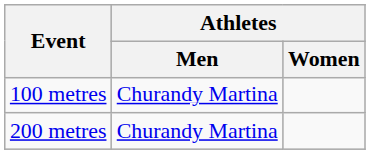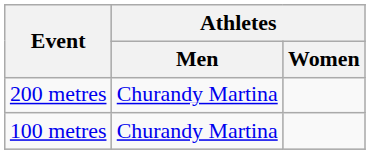rows swapped: 100 metres <-> 200 metres
